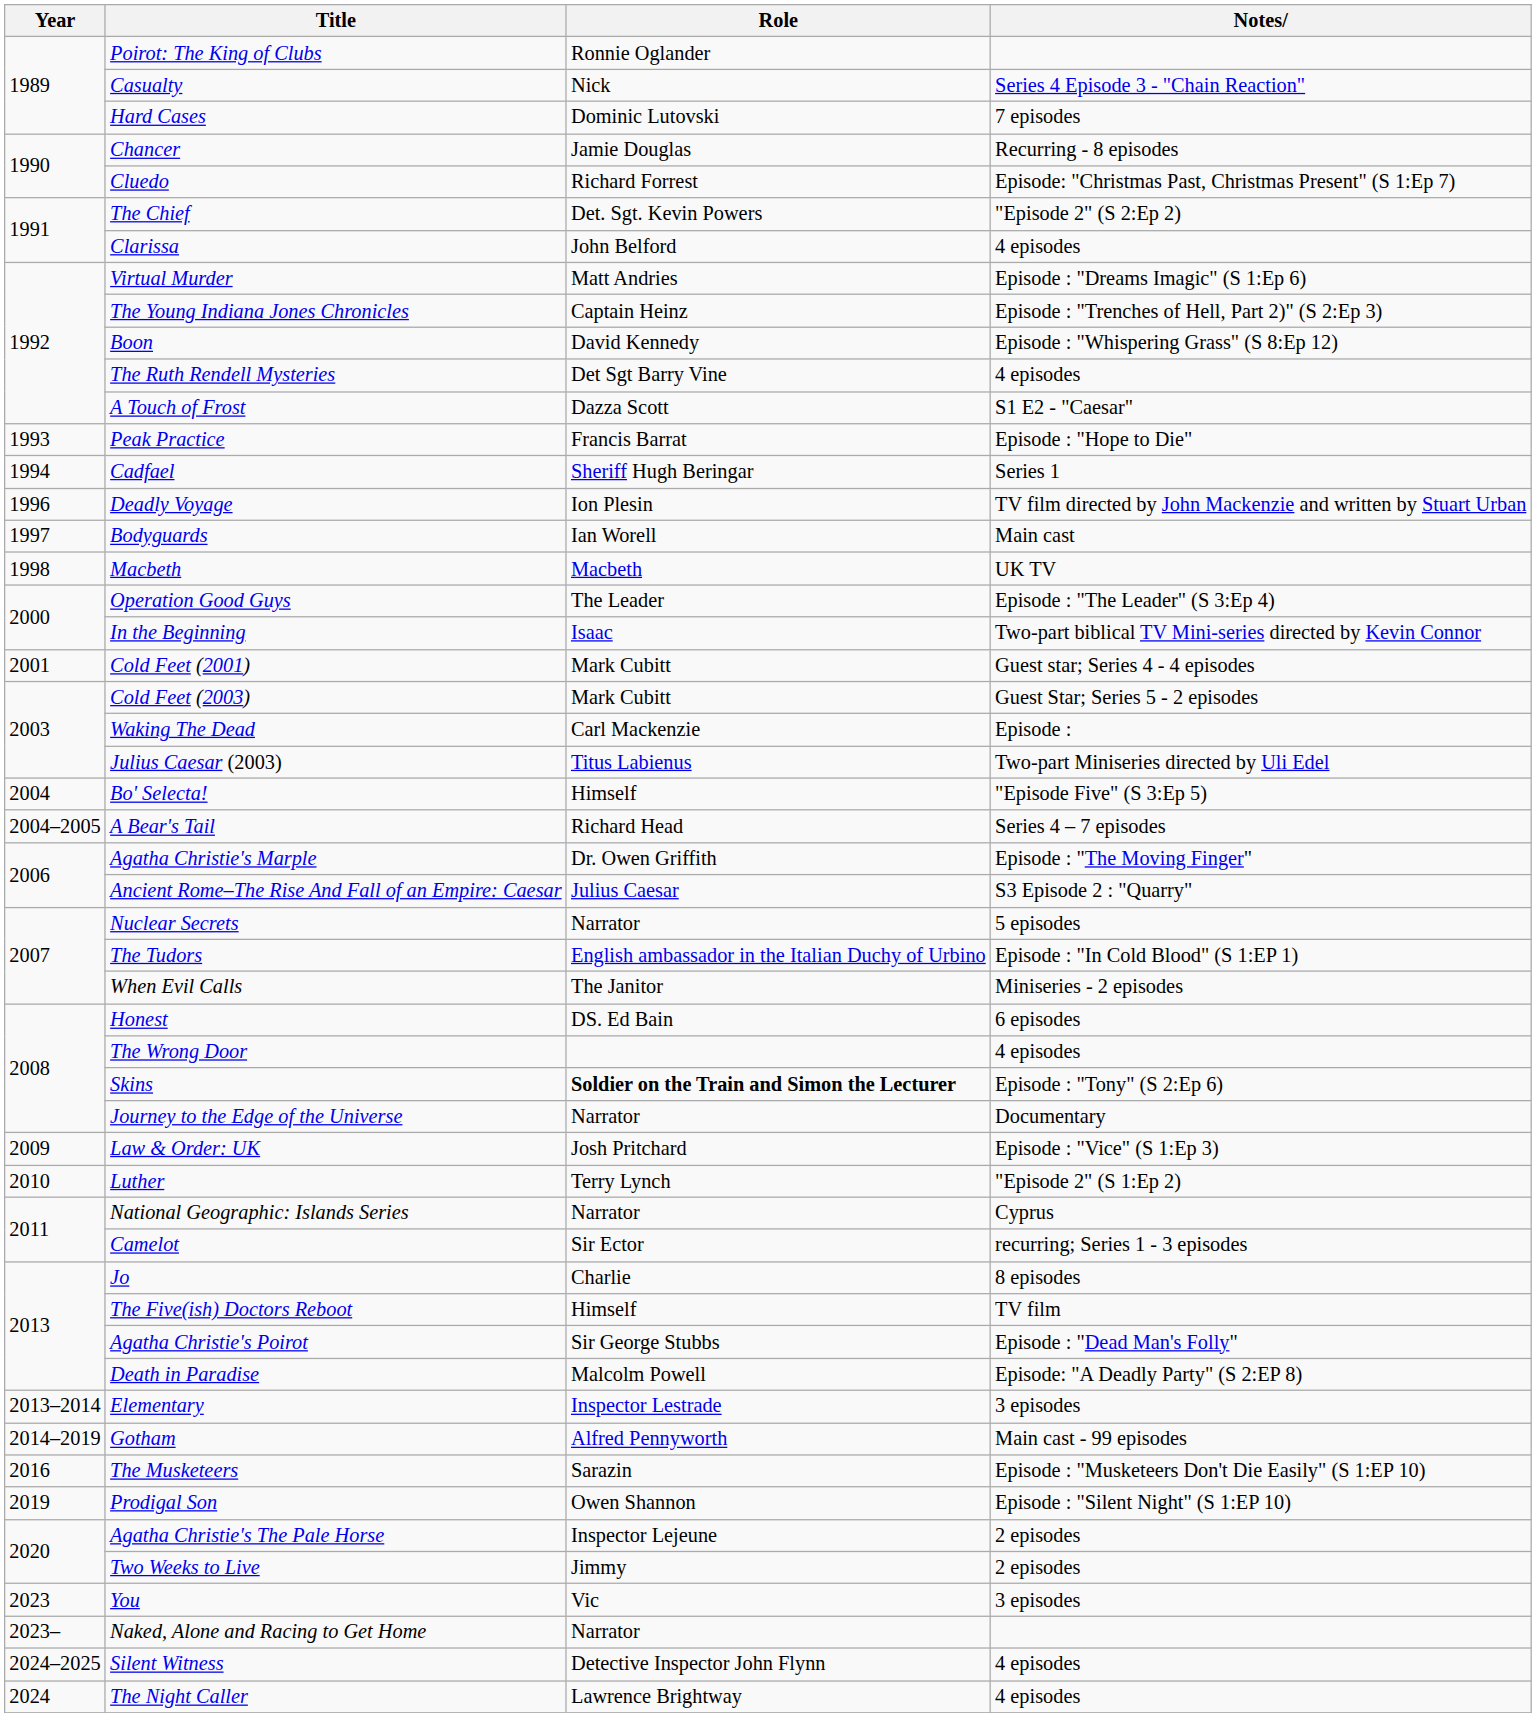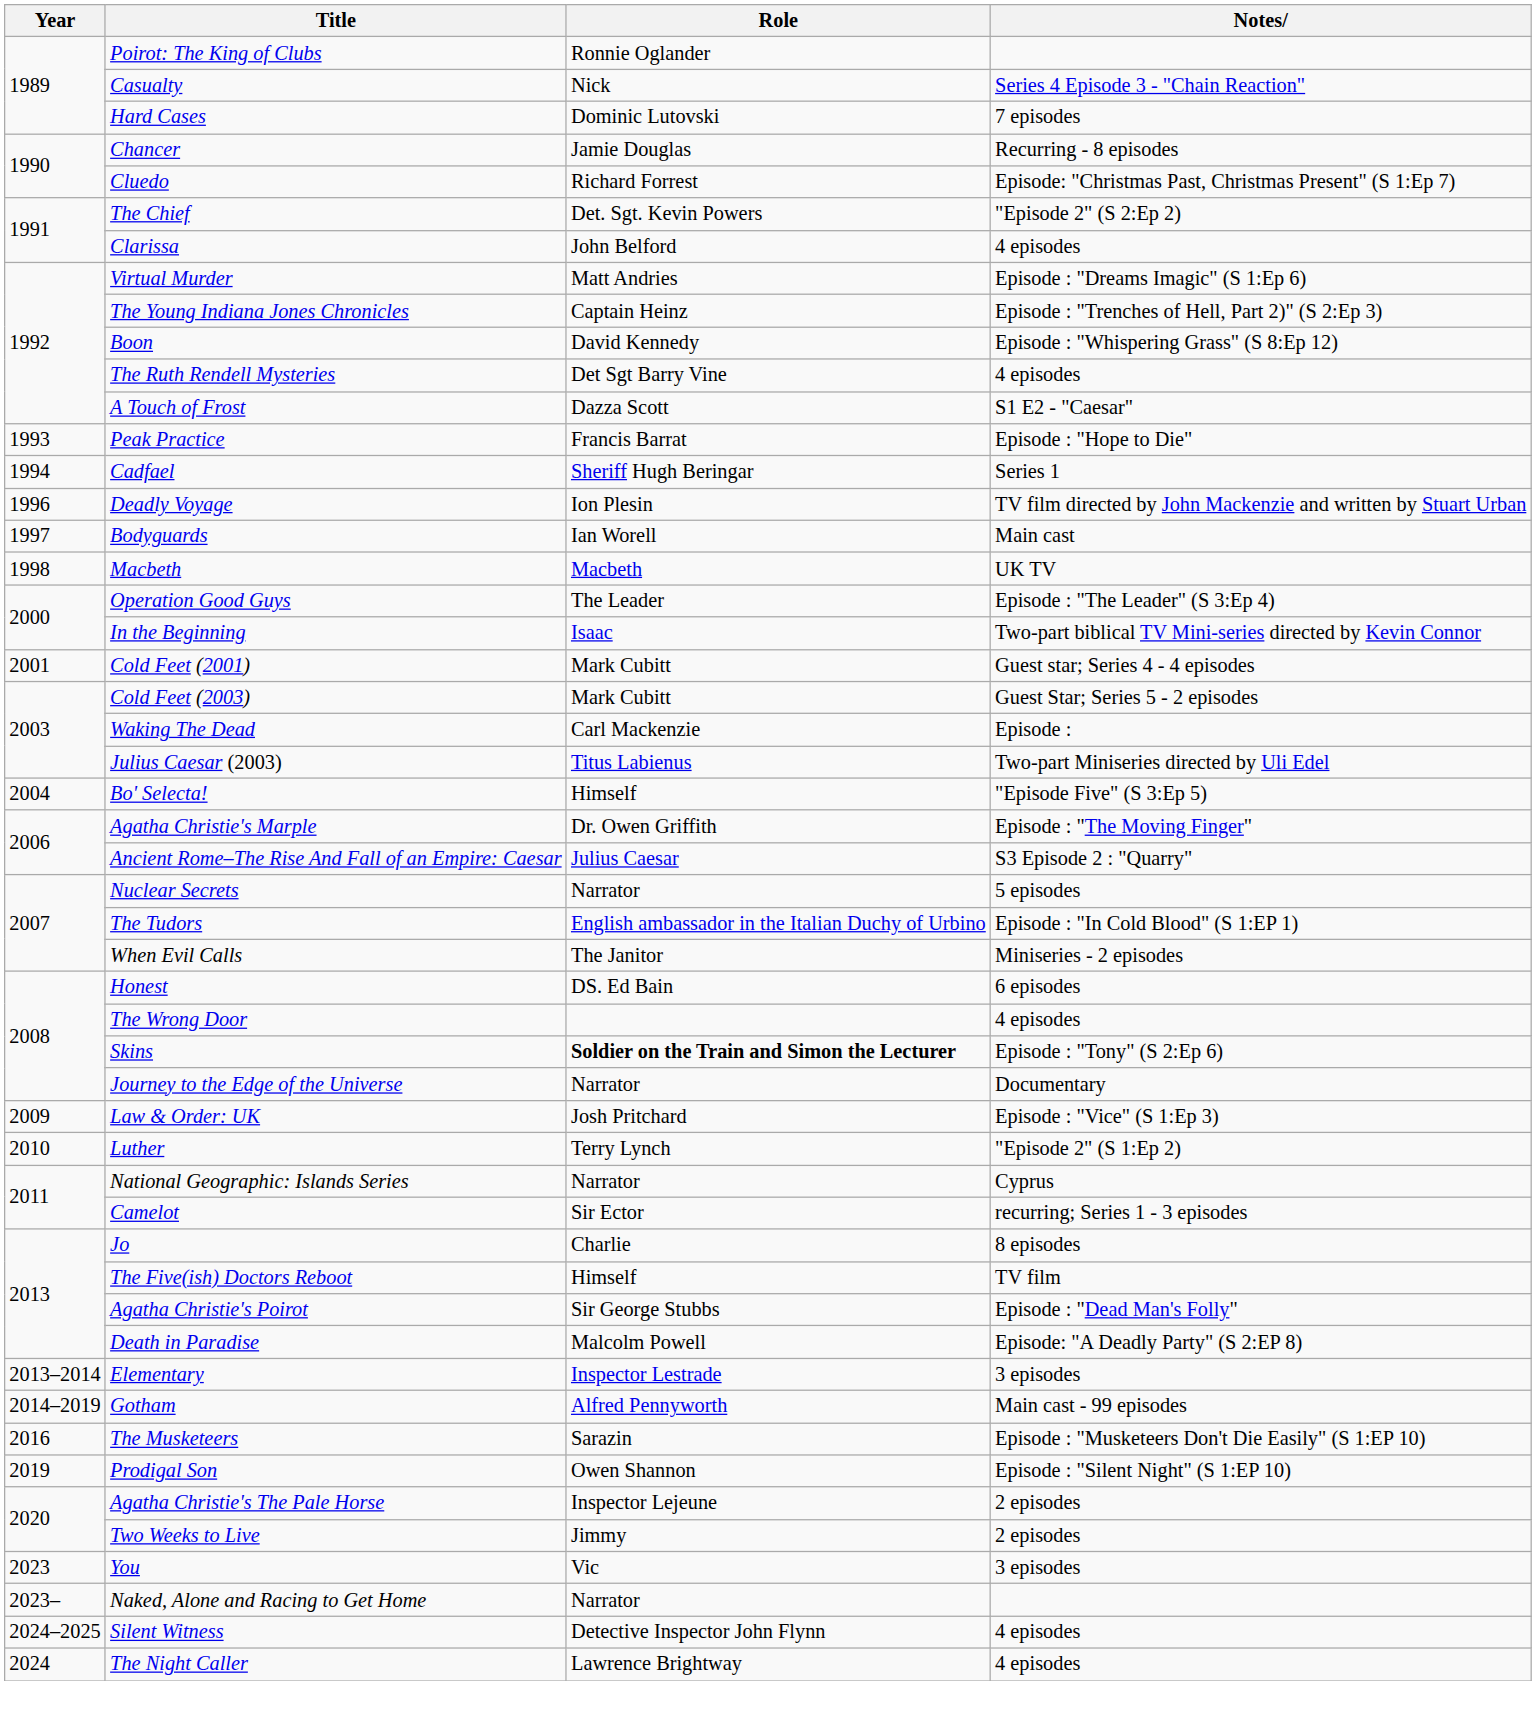- row: 2004–2005 | A Bear's Tail | Richard Head | Series 4 – 7 episodes
